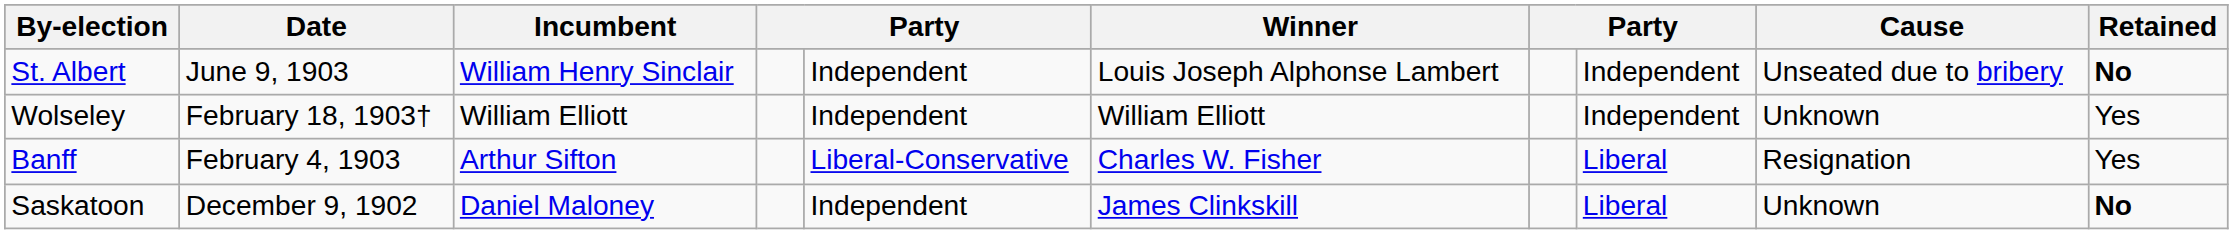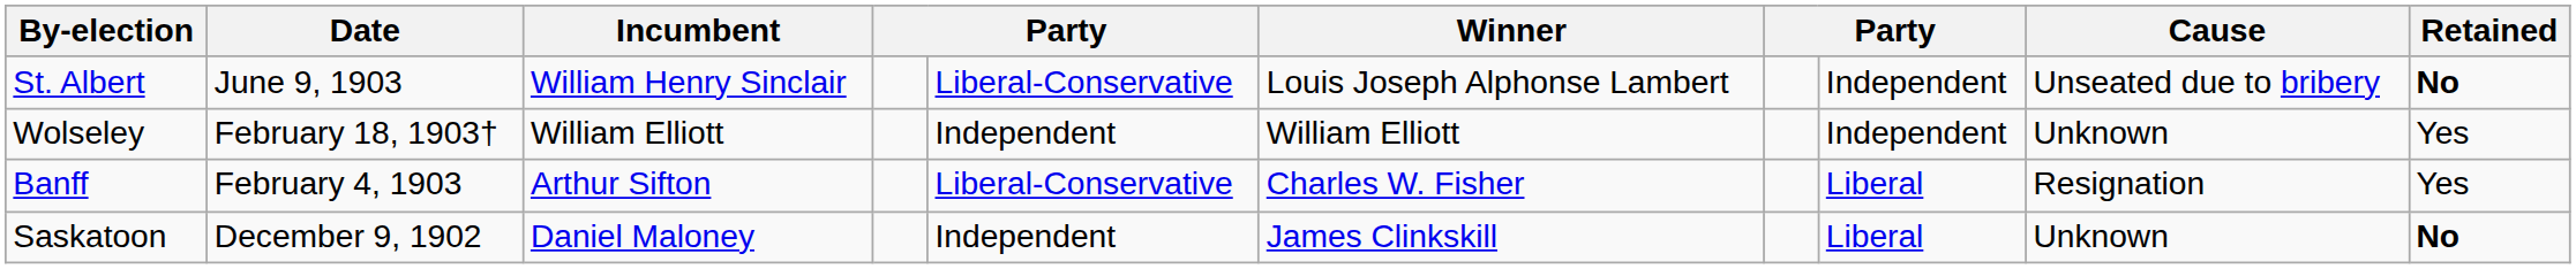St. Albert | column 5: Independent -> Liberal-Conservative
